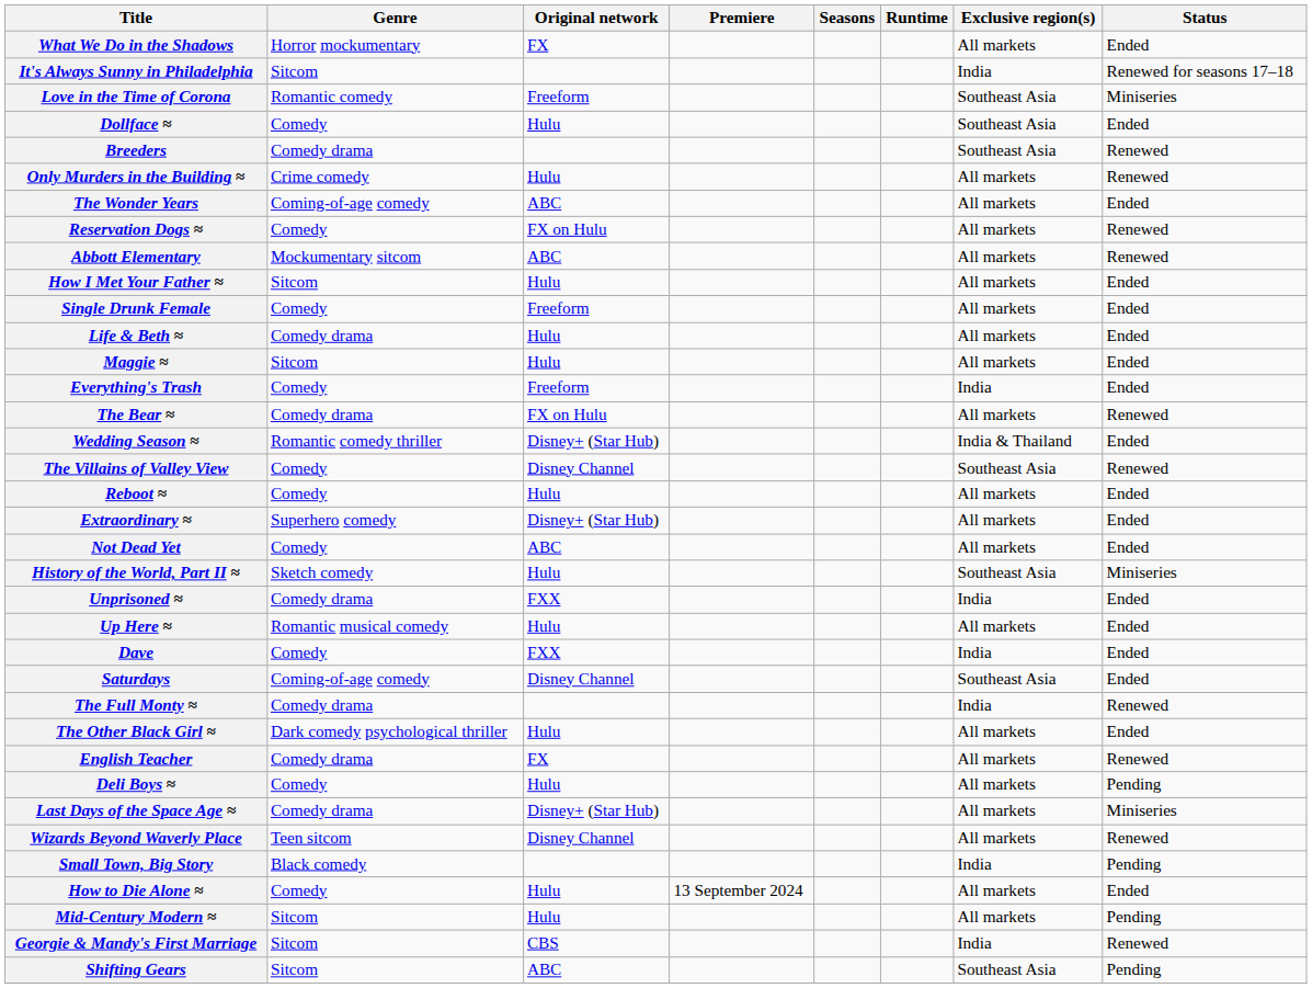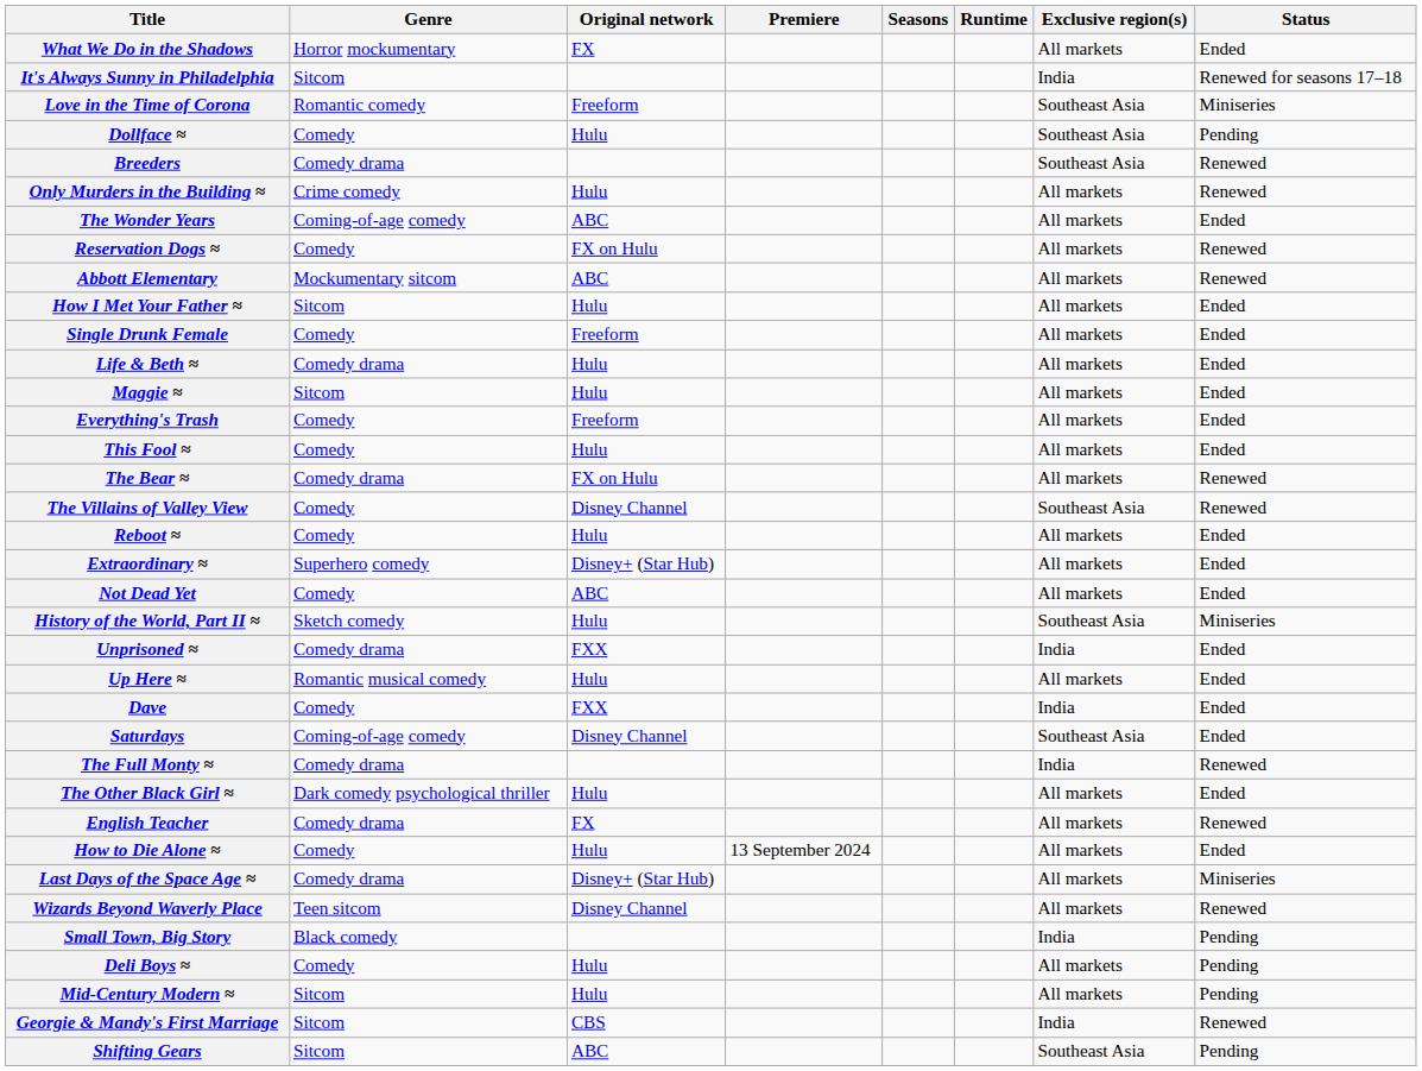Dollface ≈ | Status: Ended -> Pending
Everything's Trash | Exclusive region(s): India -> All markets
+ row: This Fool ≈ | Comedy | Hulu | All markets | Ended
- row: Wedding Season ≈ | Romantic comedy thriller | Disney+ (Star Hub) | India & Thailand | Ended
rows swapped: How to Die Alone ≈ <-> Deli Boys ≈
